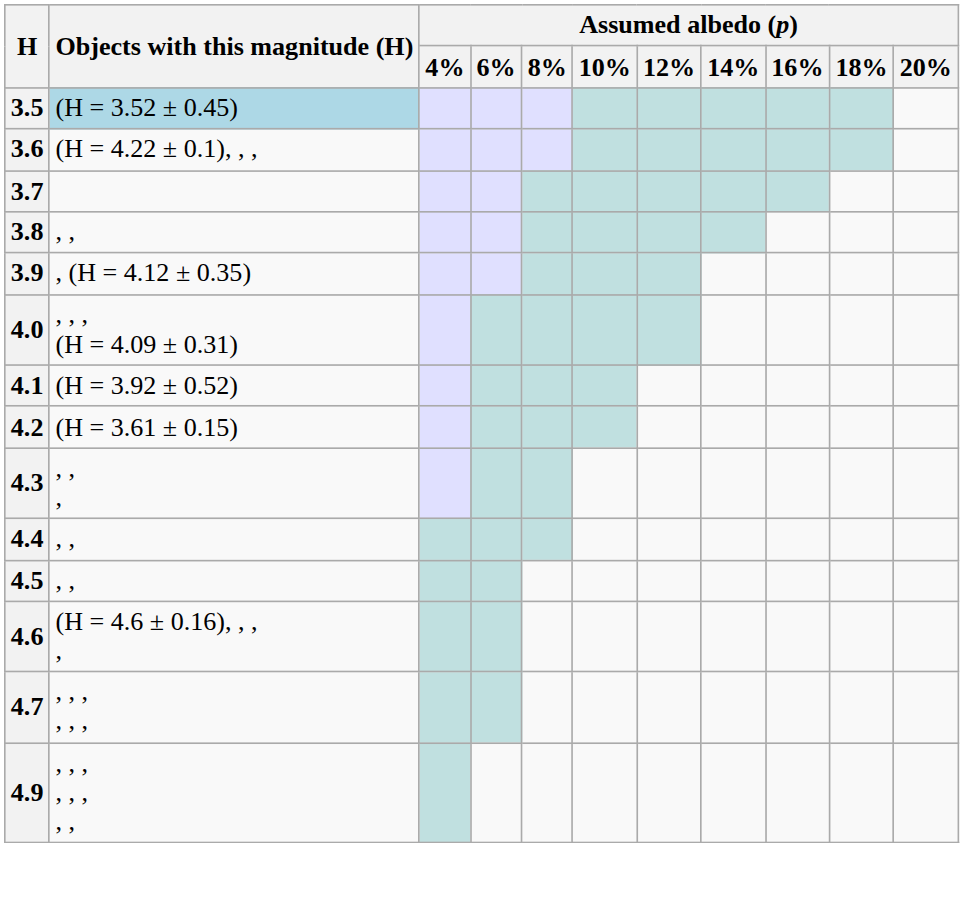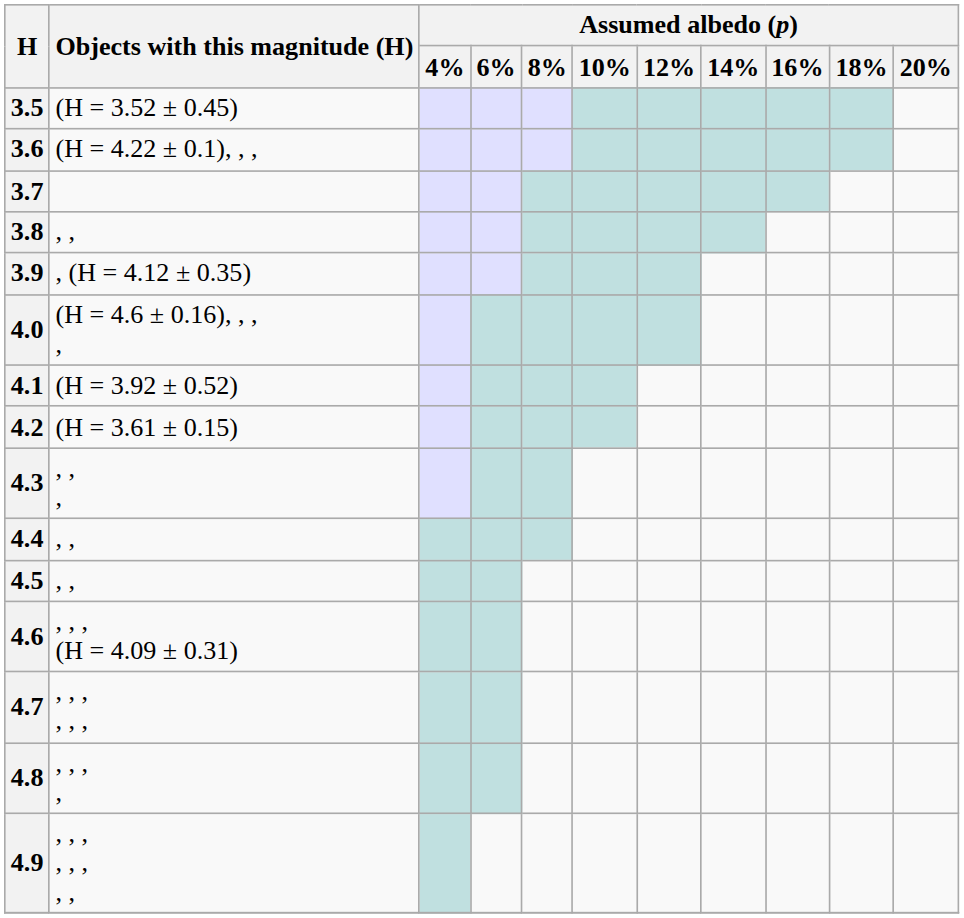3.5 | Objects with this magnitude (H): lightblue background -> no background
4.0 | Objects with this magnitude (H): , , , (H = 4.09 ± 0.31) -> (H = 4.6 ± 0.16), , , ,
4.6 | Objects with this magnitude (H): (H = 4.6 ± 0.16), , , , -> , , , (H = 4.09 ± 0.31)
+ row: 4.8 | , , , ,
